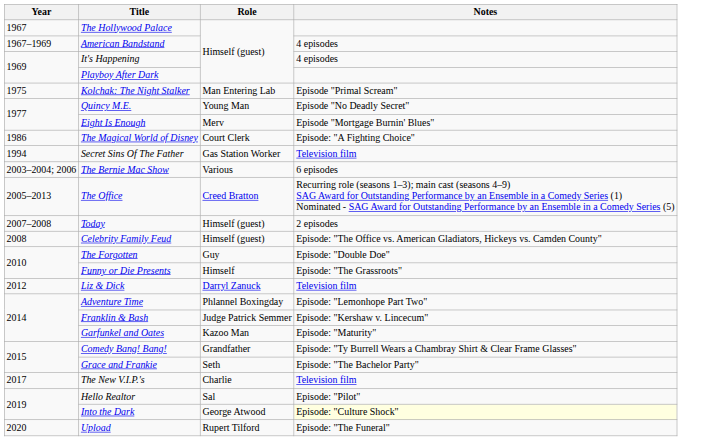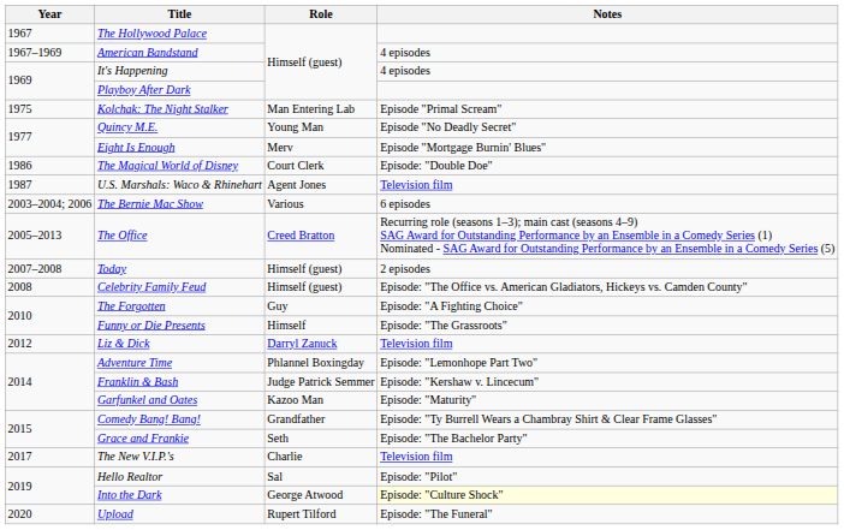The Magical World of Disney | Notes: Episode: "A Fighting Choice" -> Episode: "Double Doe"
+ row: 1987 | U.S. Marshals: Waco & Rhinehart | Agent Jones | Television film
- row: 1994 | Secret Sins Of The Father | Gas Station Worker | Television film
The Forgotten | Notes: Episode: "Double Doe" -> Episode: "A Fighting Choice"
